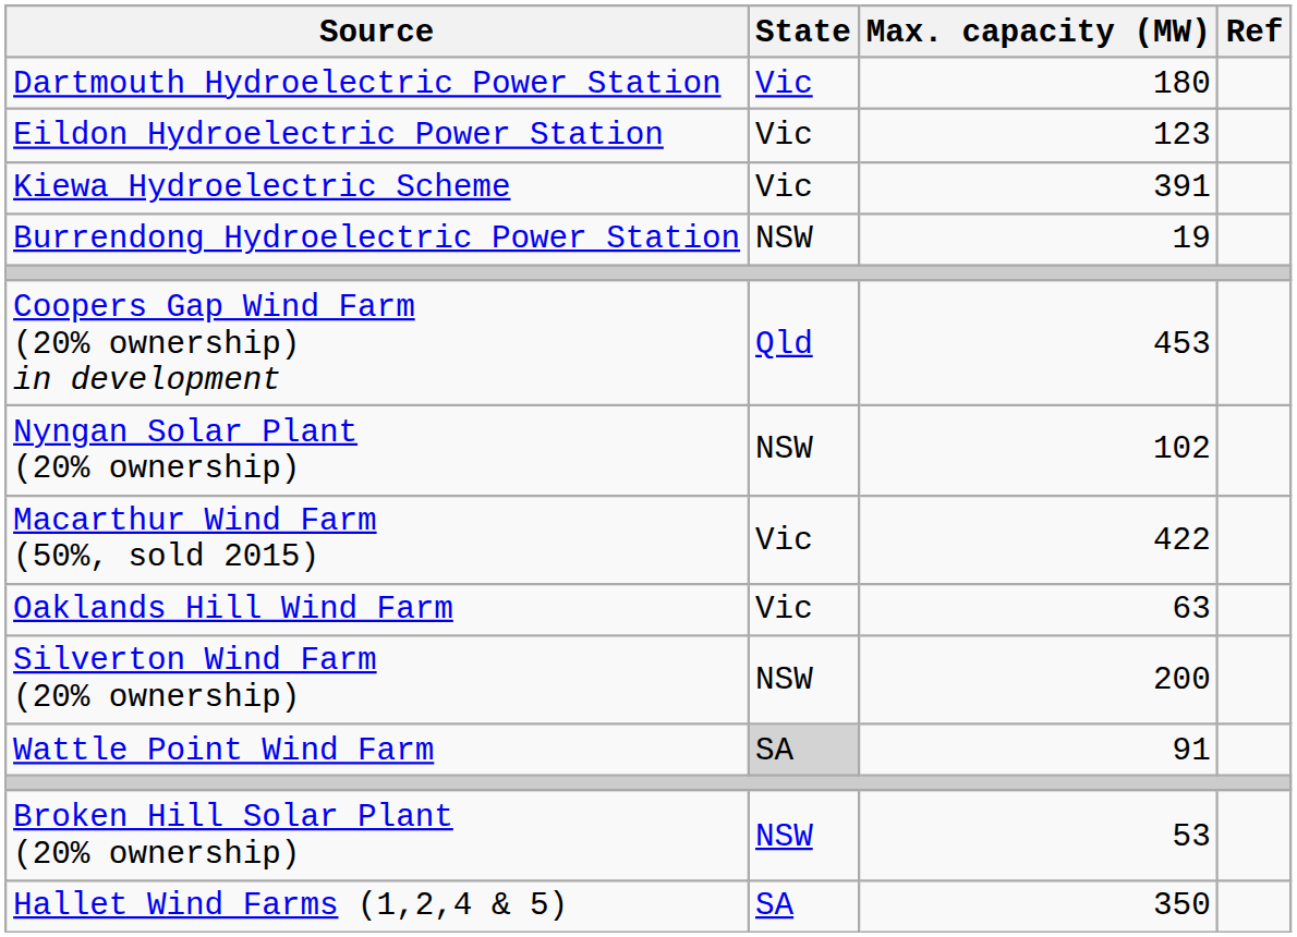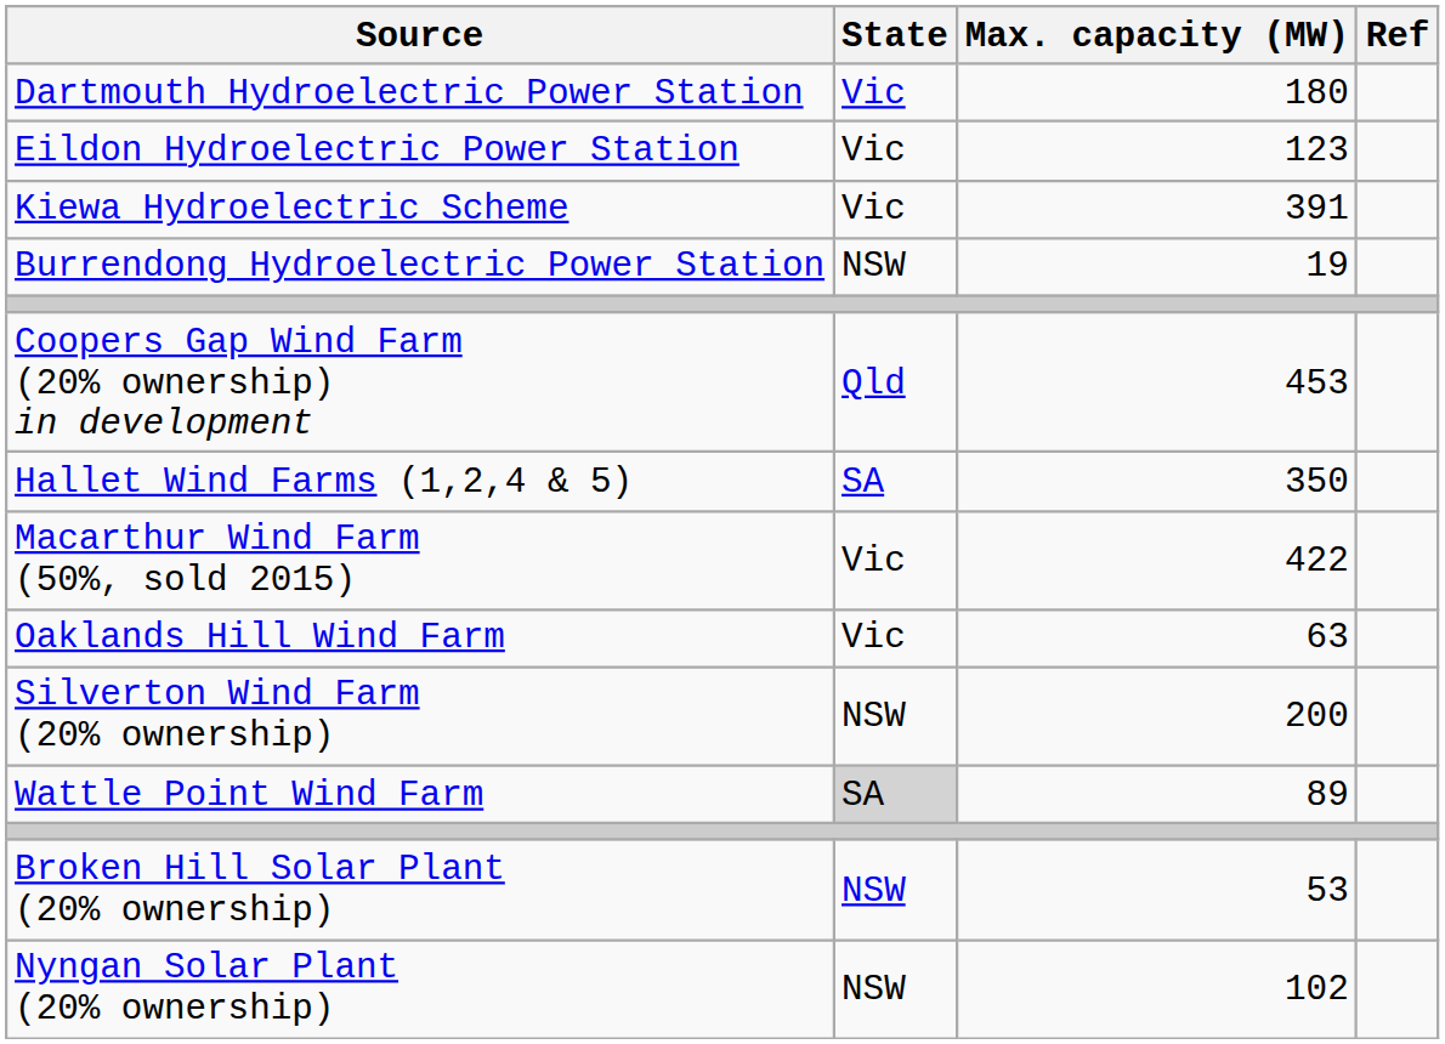rows swapped: Hallet Wind Farms (1,2,4 & 5) <-> Nyngan Solar Plant (20% ownership)
Wattle Point Wind Farm | Max. capacity (MW): 91 -> 89
